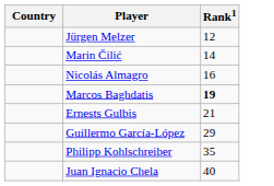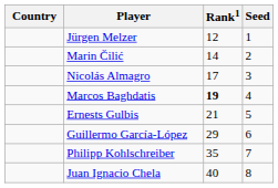+ column: Seed | 1 | 2 | 3 | 4 | 5 | 6 | 7 | 8
Nicolás Almagro | Rank1: 16 -> 17
